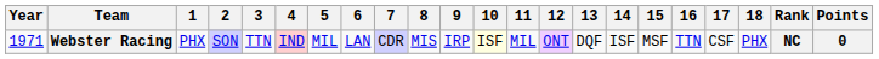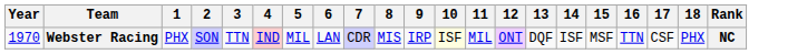- column: Points | 0
Webster Racing | Year: 1971 -> 1970
